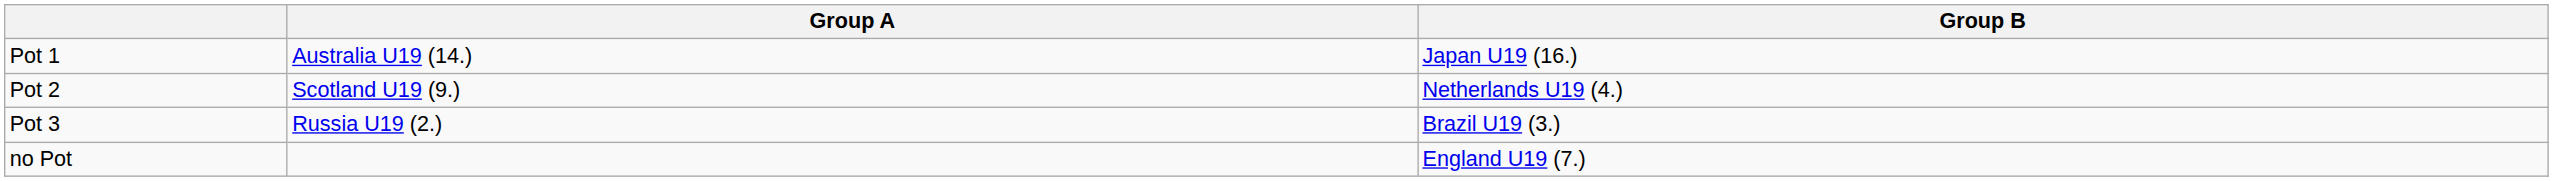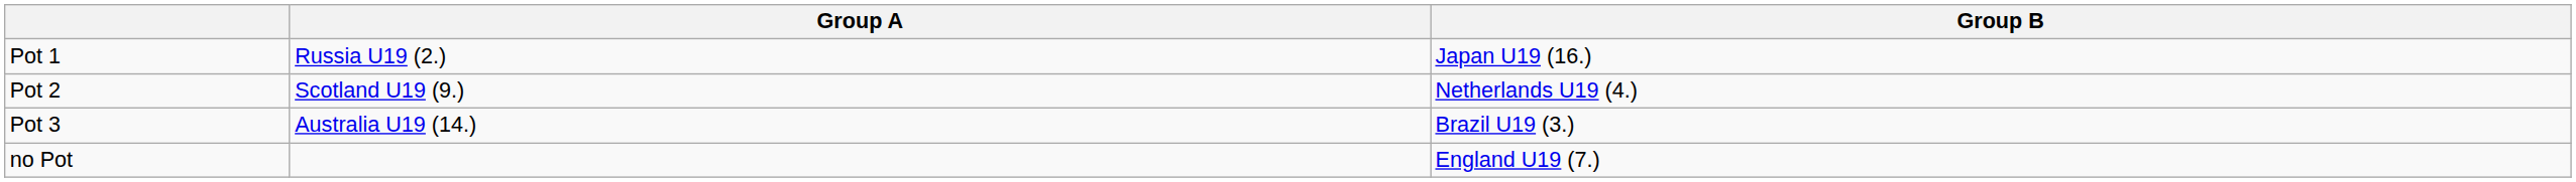Pot 1 | Group A: Australia U19 (14.) -> Russia U19 (2.)
Pot 3 | Group A: Russia U19 (2.) -> Australia U19 (14.)
